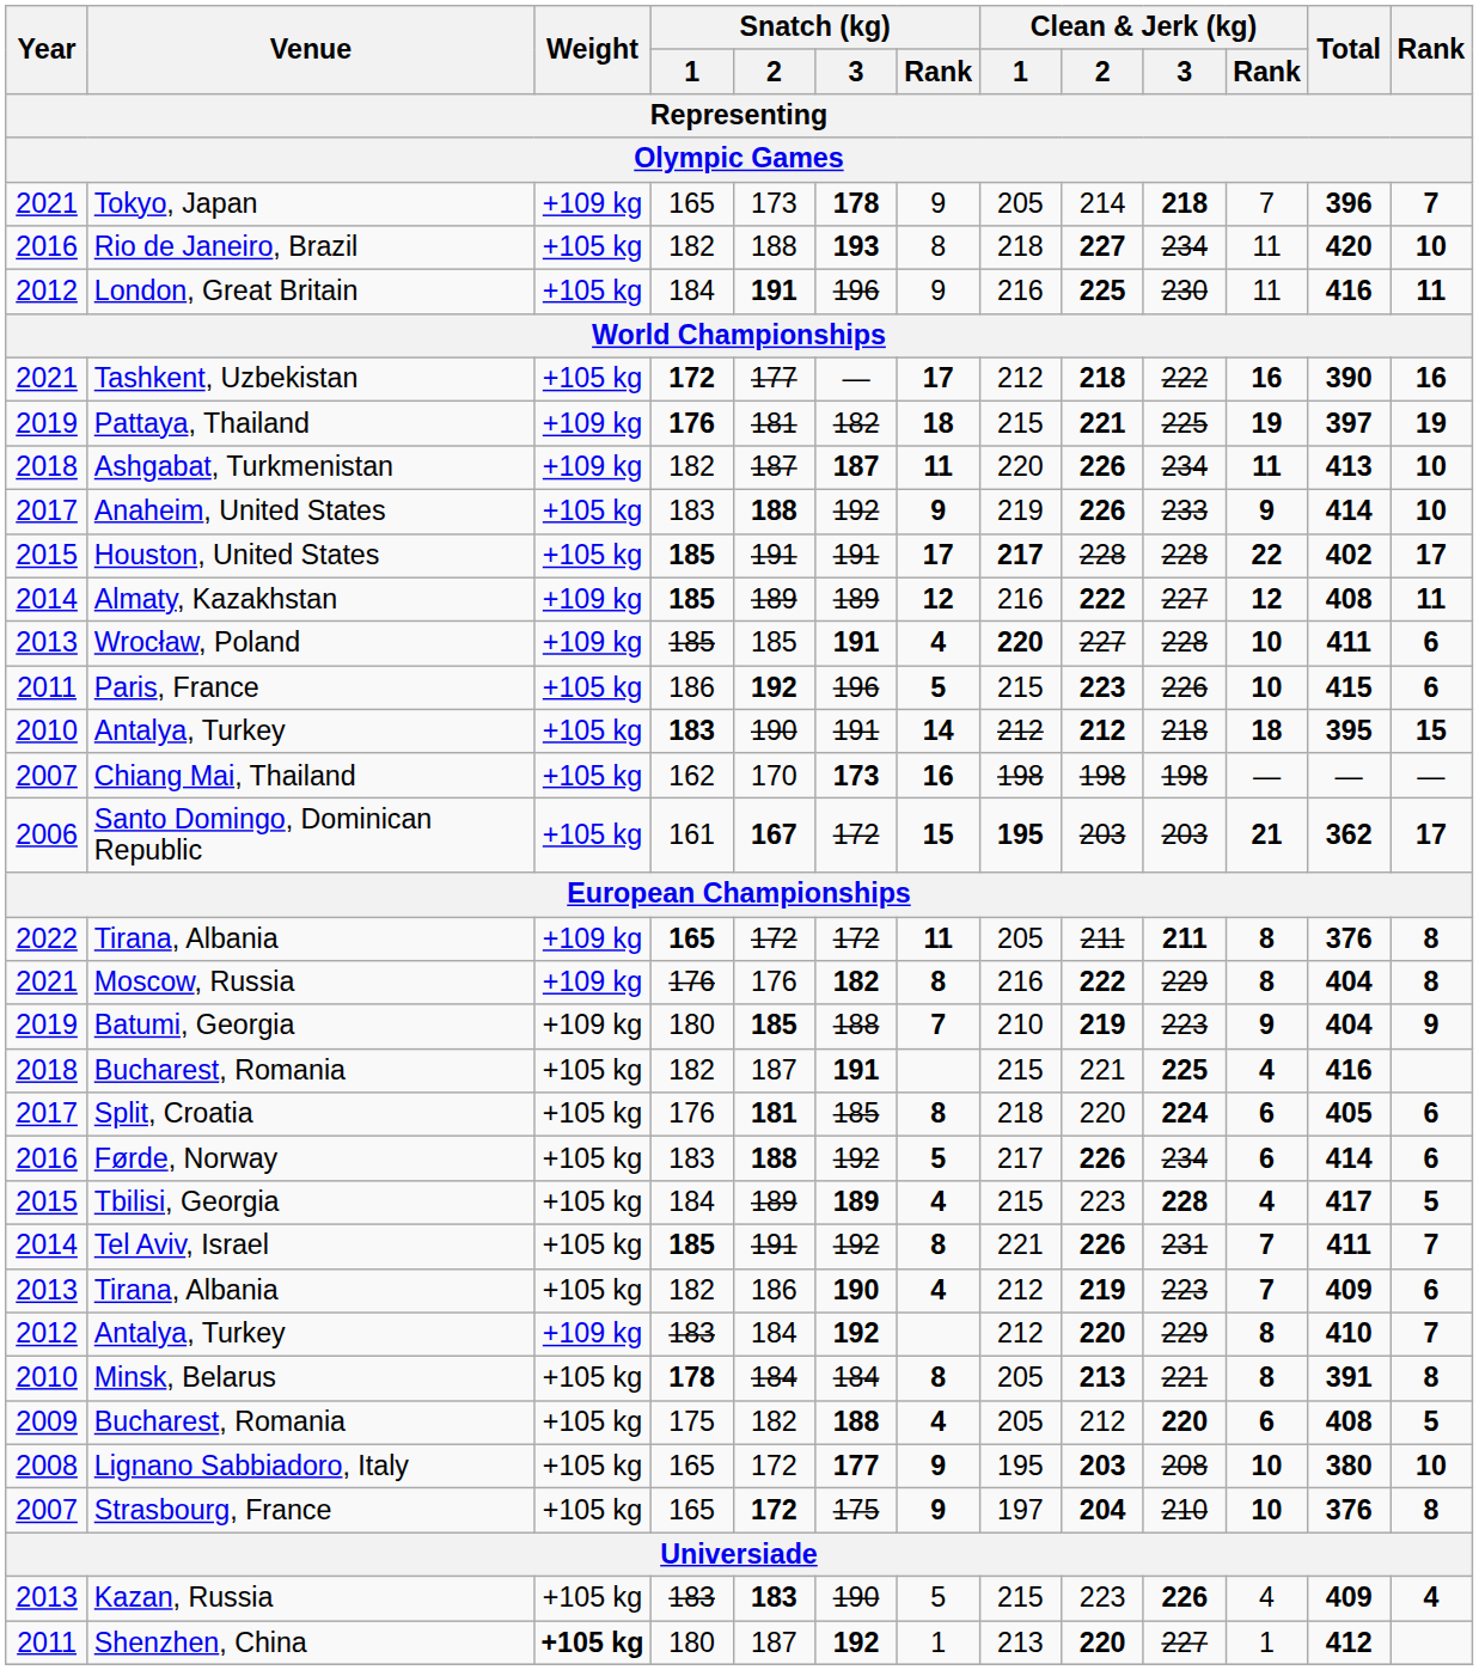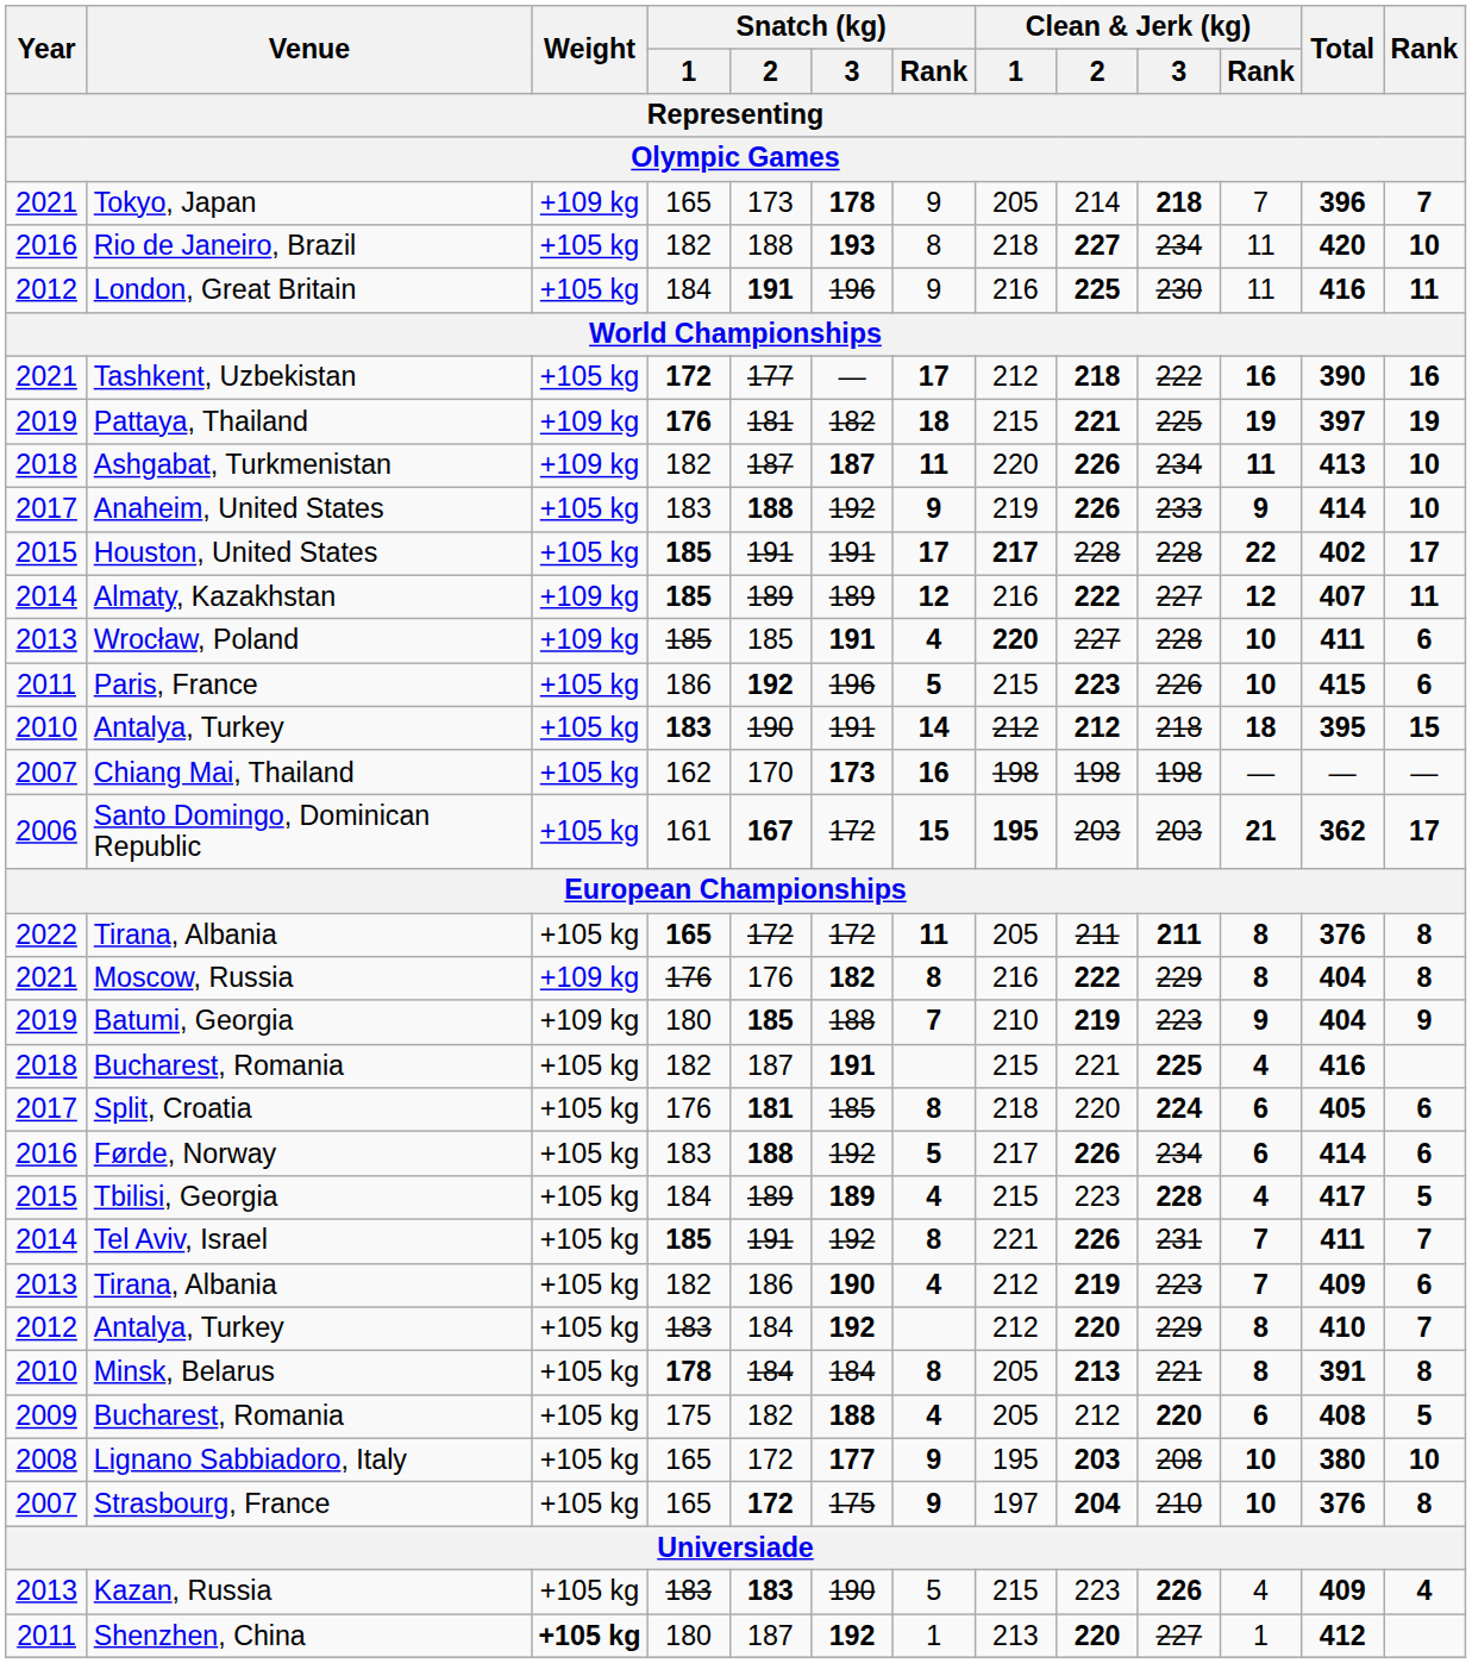Almaty, Kazakhstan | Total: 408 -> 407
2022 / Tirana, Albania | Weight: +109 kg -> +105 kg
2012 / Antalya, Turkey | Weight: +109 kg -> +105 kg
